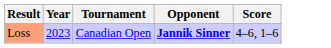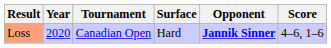+ column: Surface | Hard
Loss | Year: 2023 -> 2020
